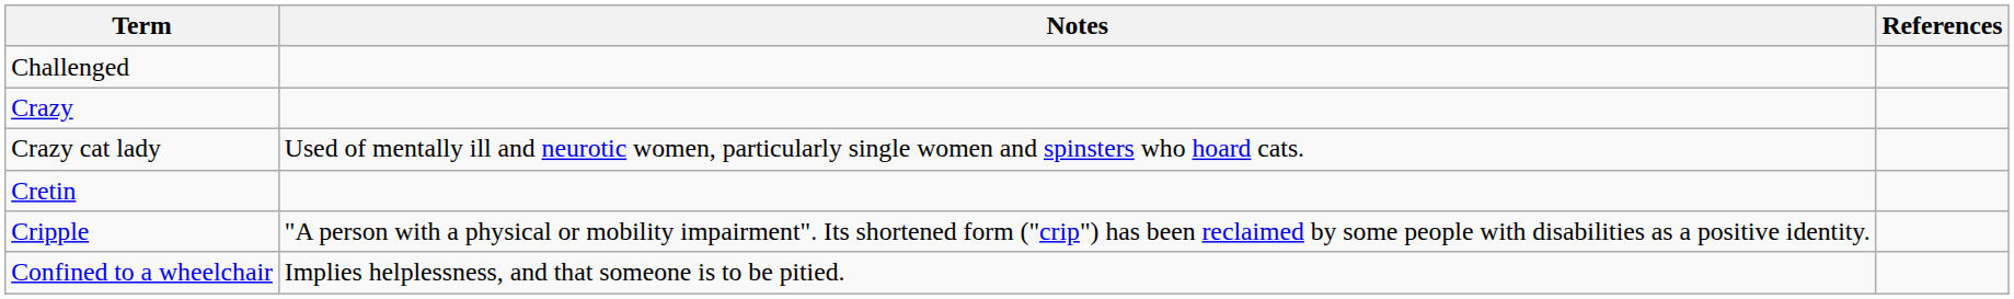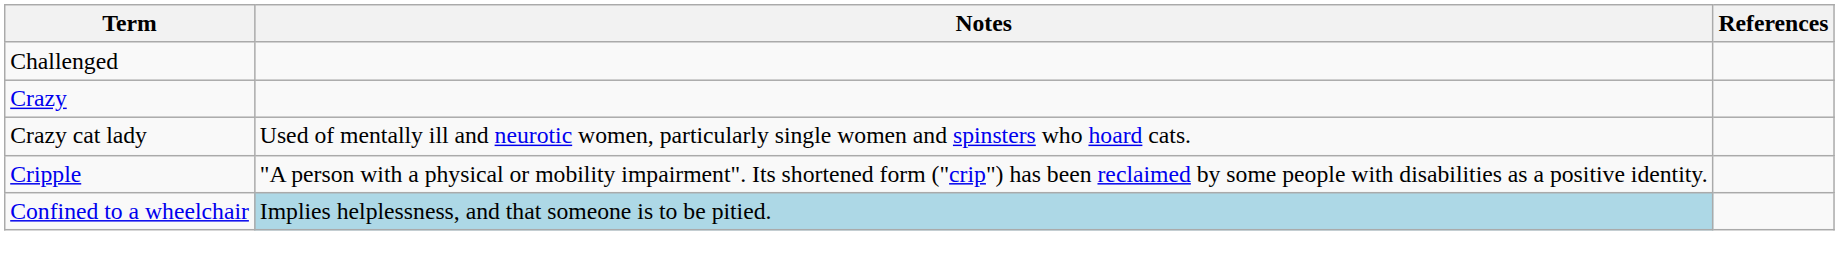- row: Cretin
Confined to a wheelchair | Notes: no background -> lightblue background
